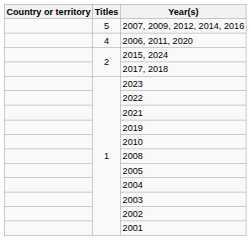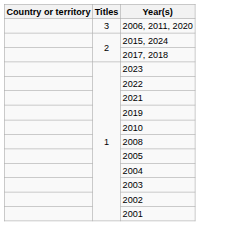- row: 5 | 2007, 2009, 2012, 2014, 2016
2006, 2011, 2020 | Titles: 4 -> 3
